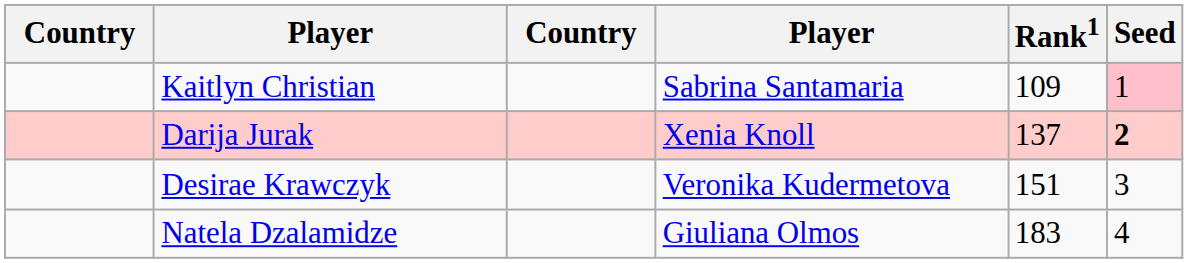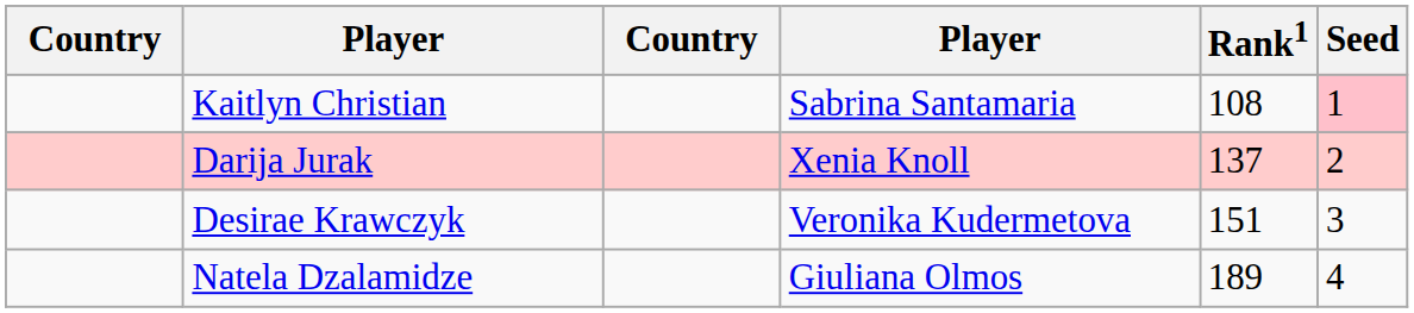Kaitlyn Christian | Rank1: 109 -> 108
Darija Jurak | Seed: bold -> normal
Natela Dzalamidze | Rank1: 183 -> 189
